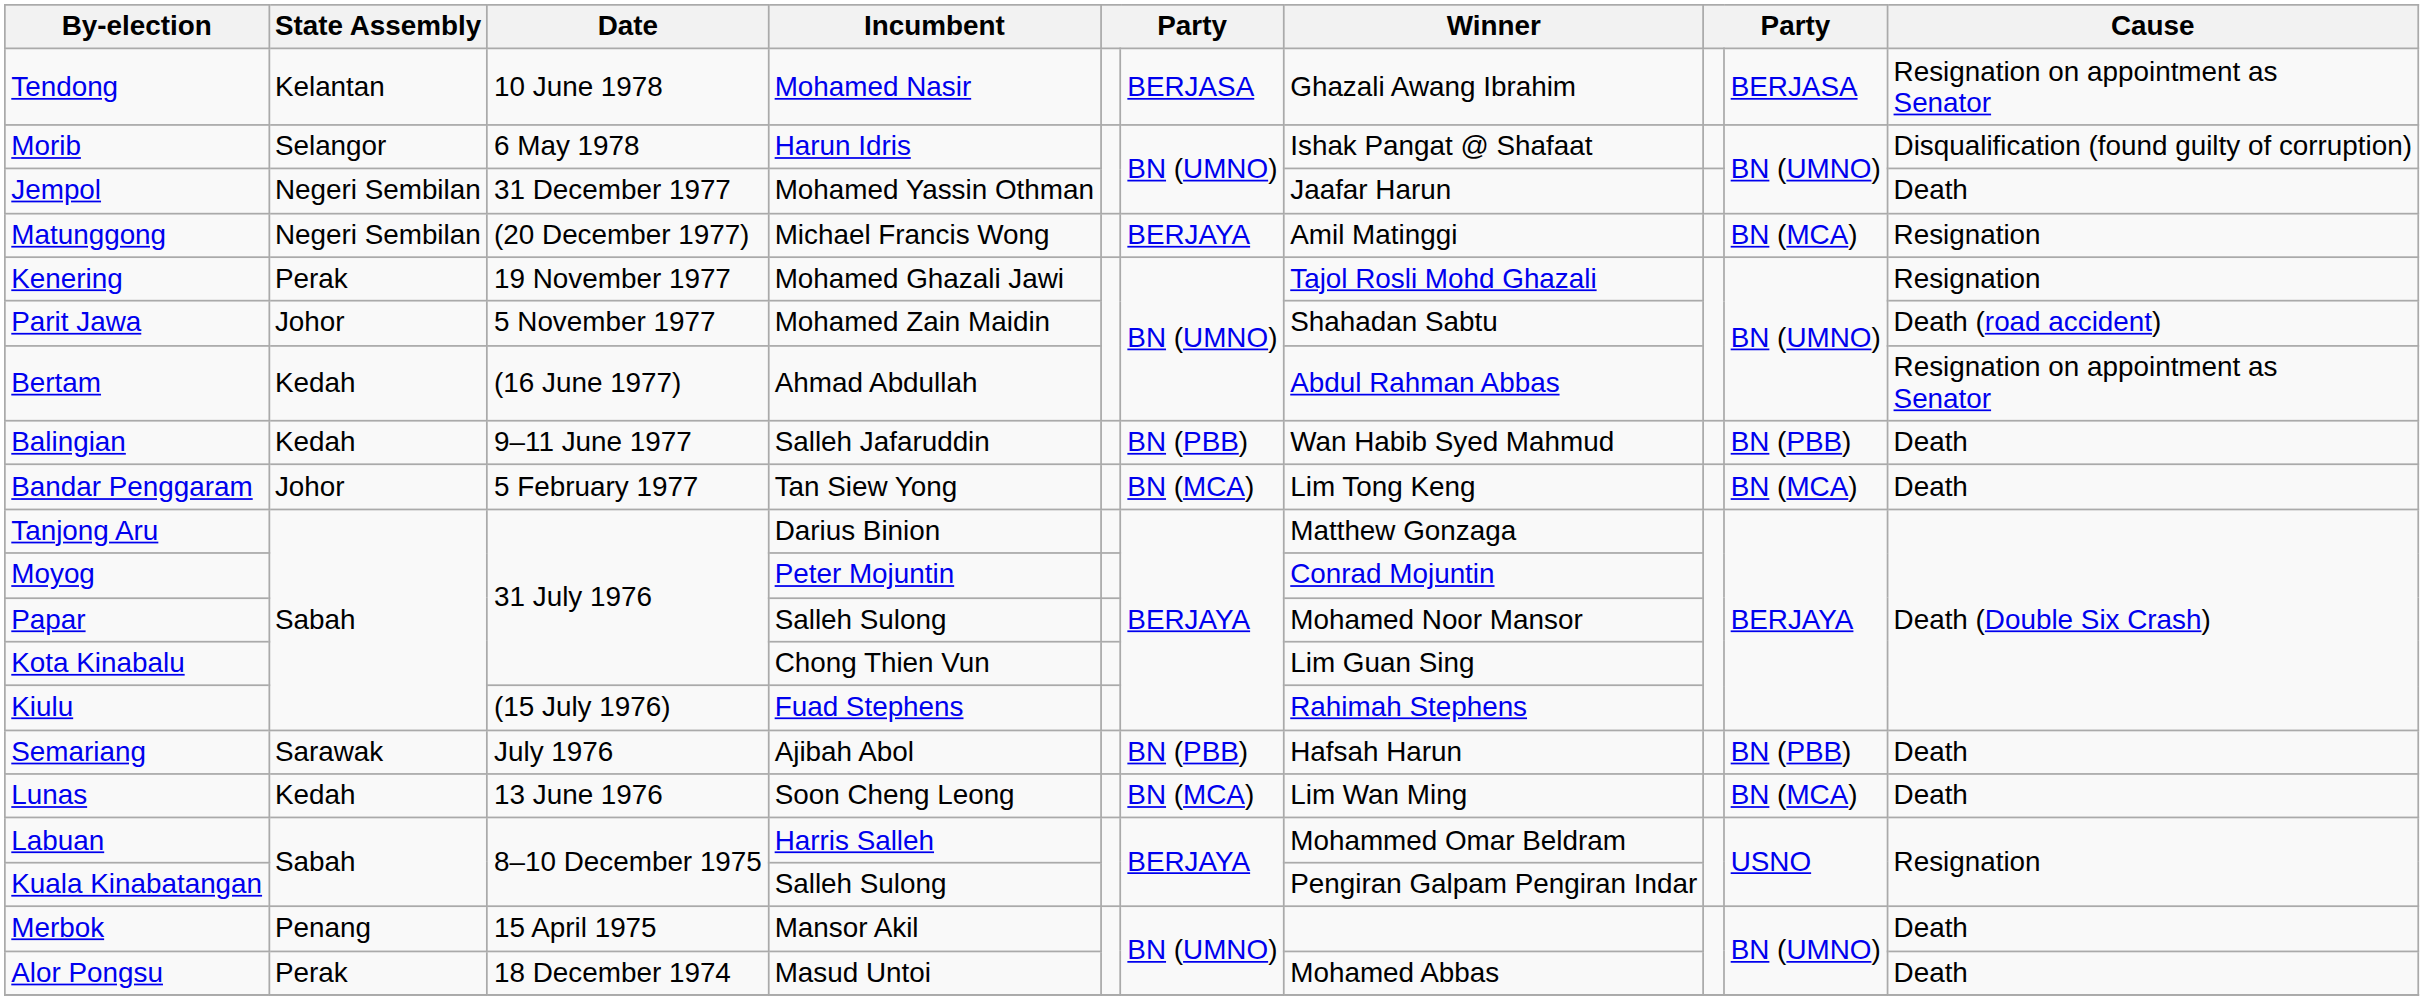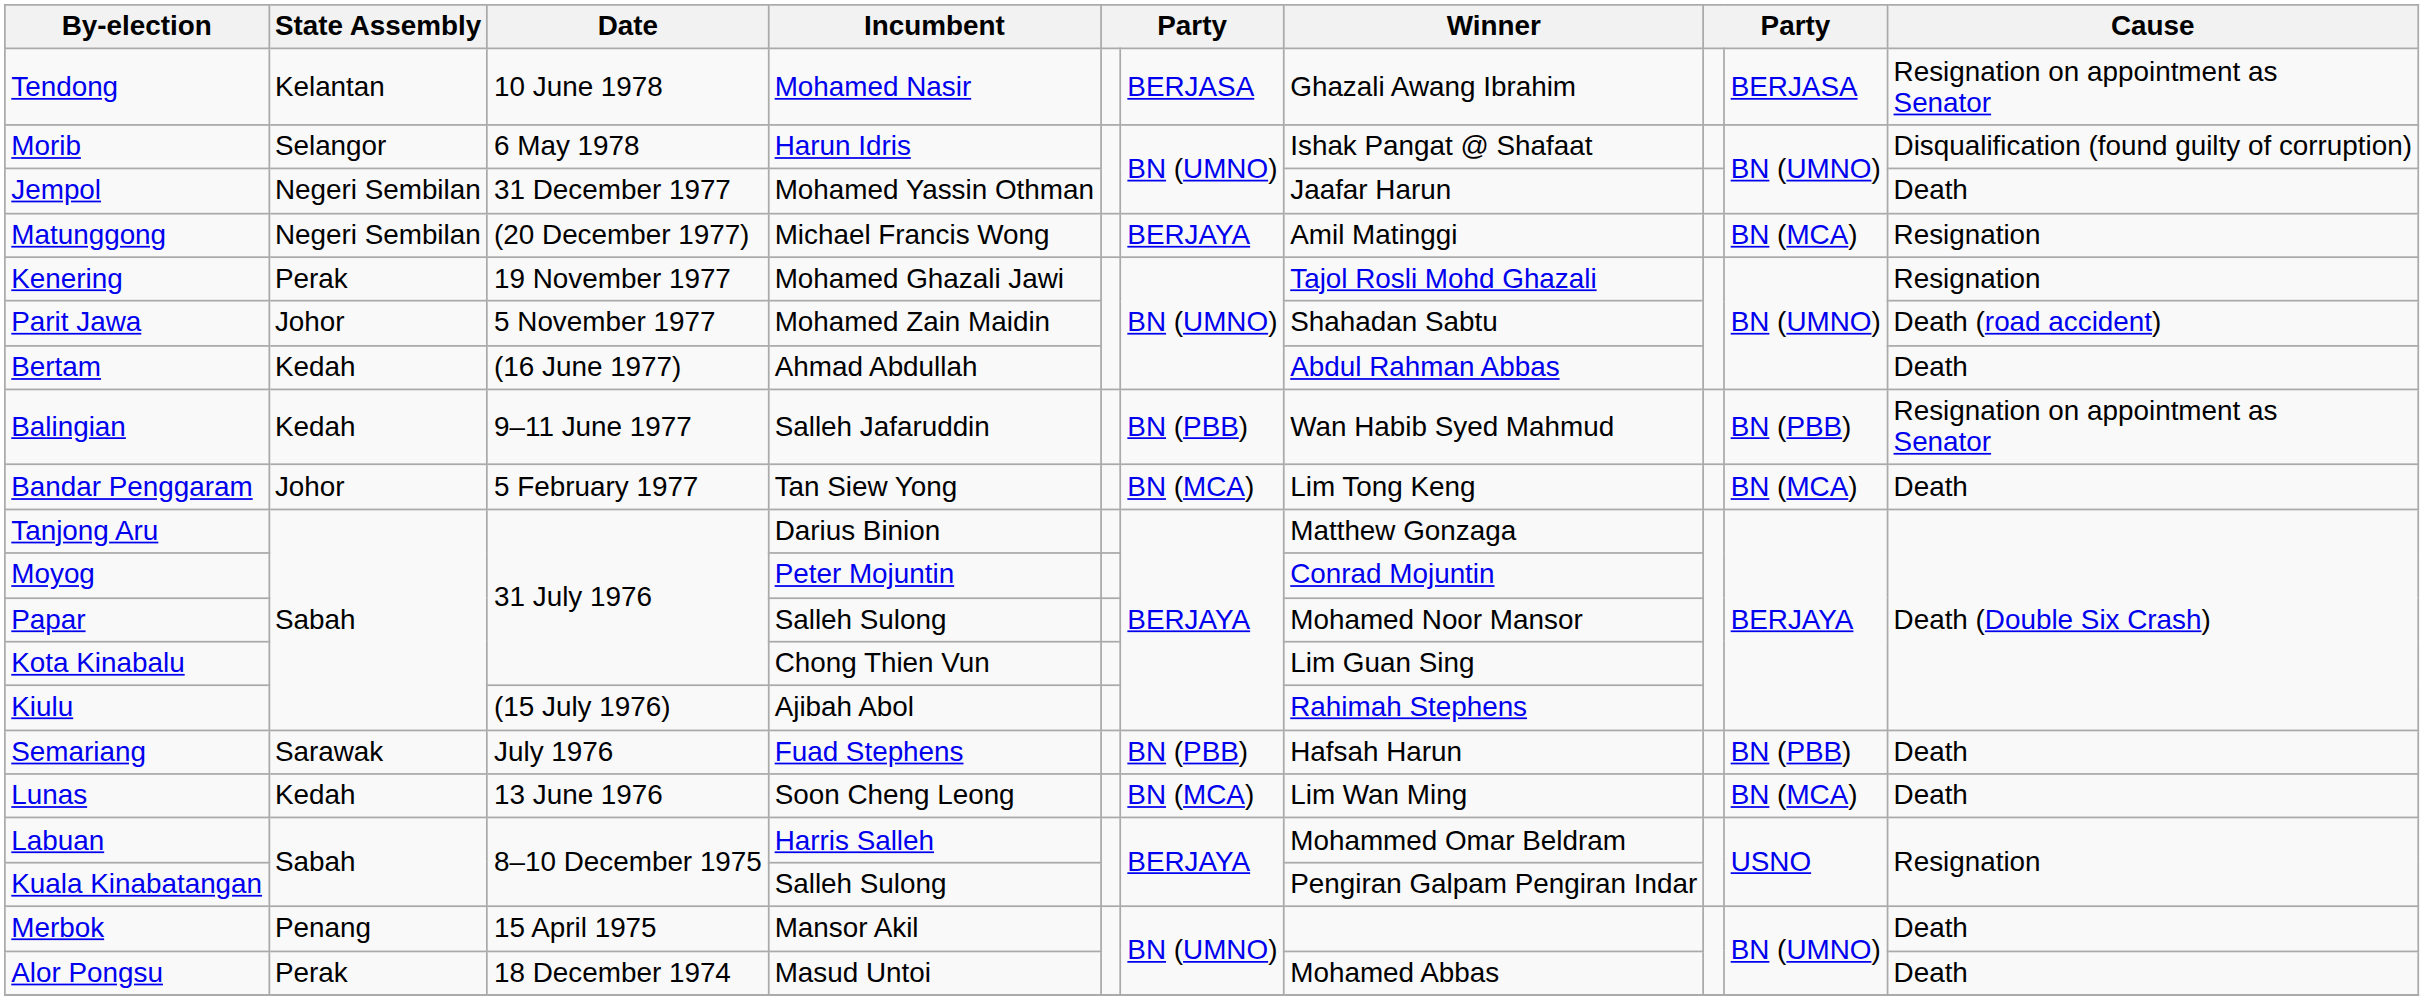Bertam | Cause: Resignation on appointment as Senator -> Death
Balingian | Cause: Death -> Resignation on appointment as Senator
Kiulu | Incumbent: Fuad Stephens -> Ajibah Abol
Semariang | Incumbent: Ajibah Abol -> Fuad Stephens
